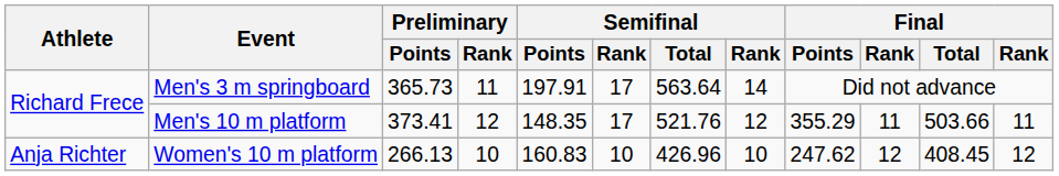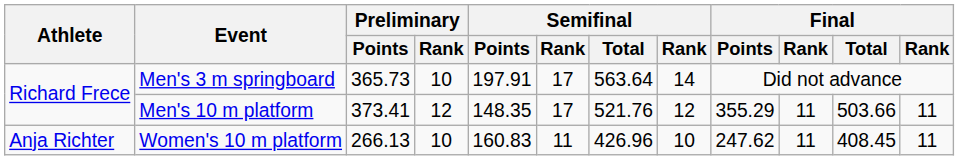Men's 3 m springboard | Preliminary / Rank: 11 -> 10
Women's 10 m platform | column 6: 10 -> 11
Women's 10 m platform | column 10: 12 -> 11
Women's 10 m platform | column 12: 12 -> 11
